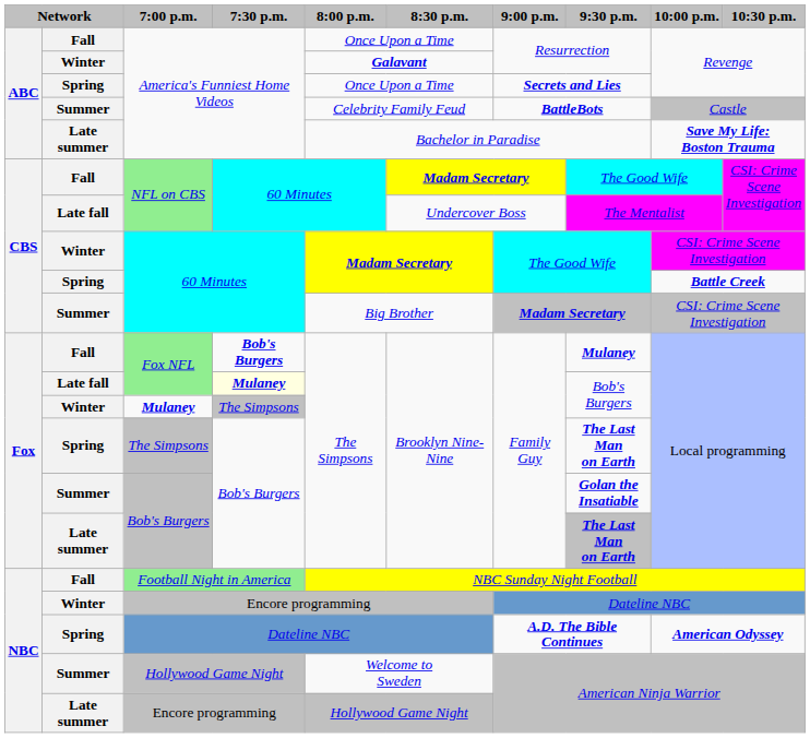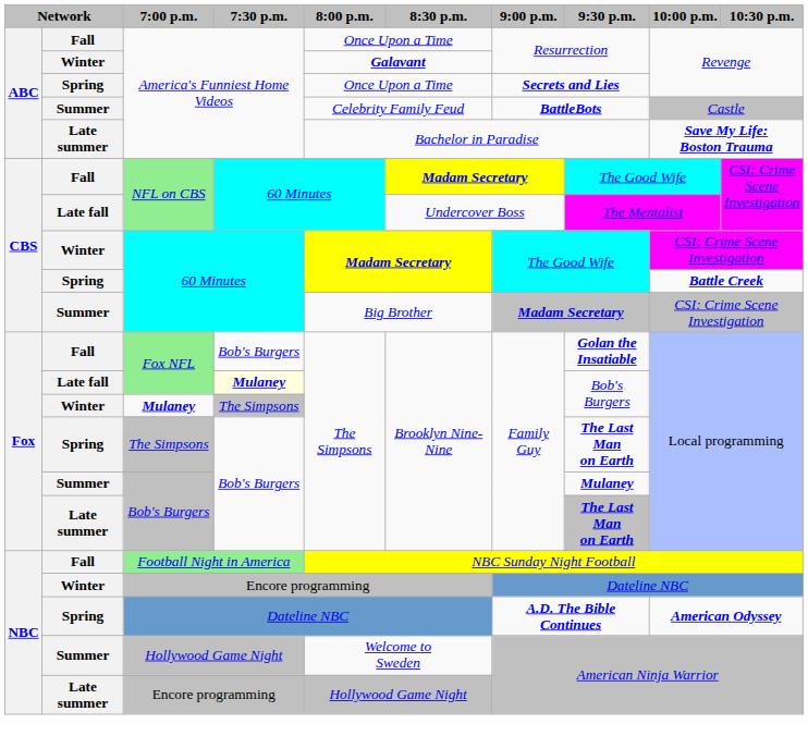Fall / Fox NFL | 7:30 p.m.: bold -> normal
Fall / Fox NFL | 9:30 p.m.: Mulaney -> Golan the Insatiable
Summer / Bob's Burgers | 9:30 p.m.: Golan the Insatiable -> Mulaney
